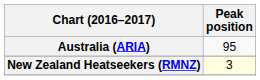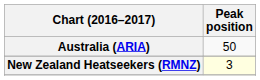Australia (ARIA) | Peak position: 95 -> 50
